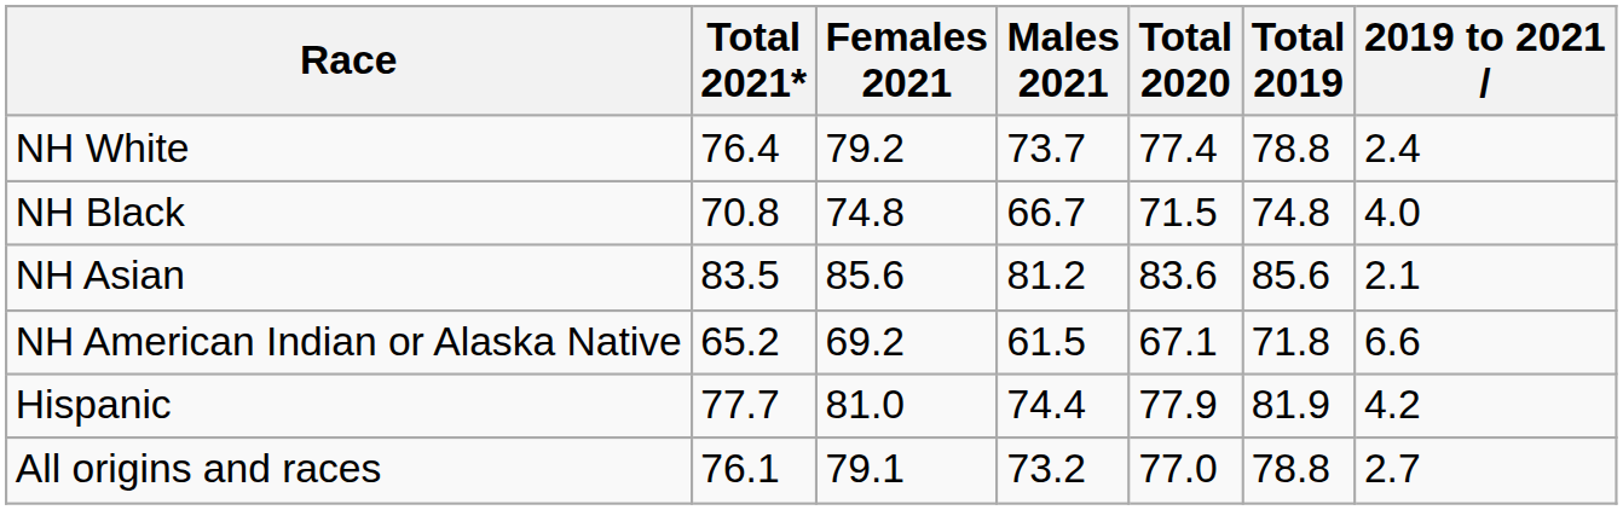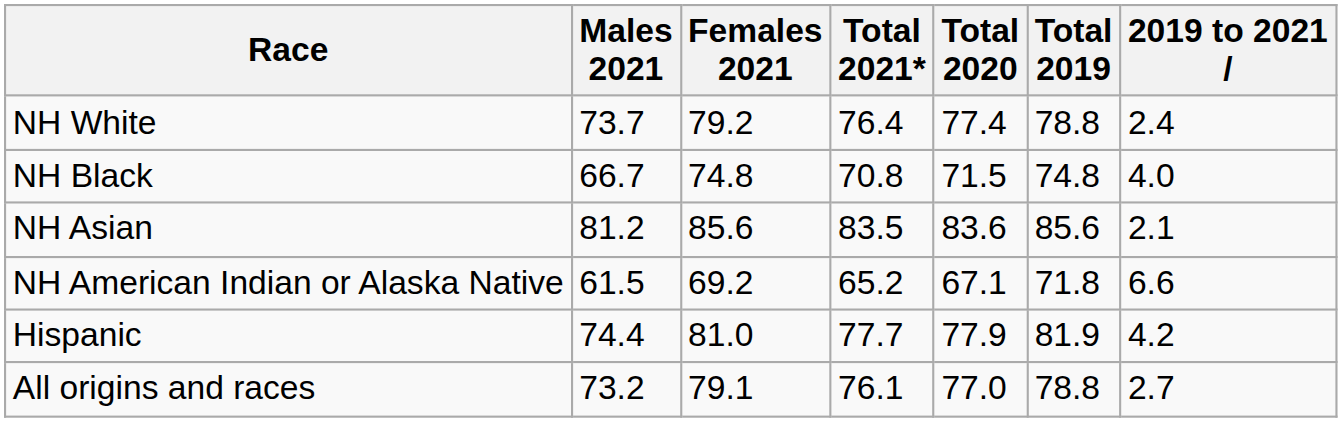columns swapped: Males 2021 <-> Total 2021*
